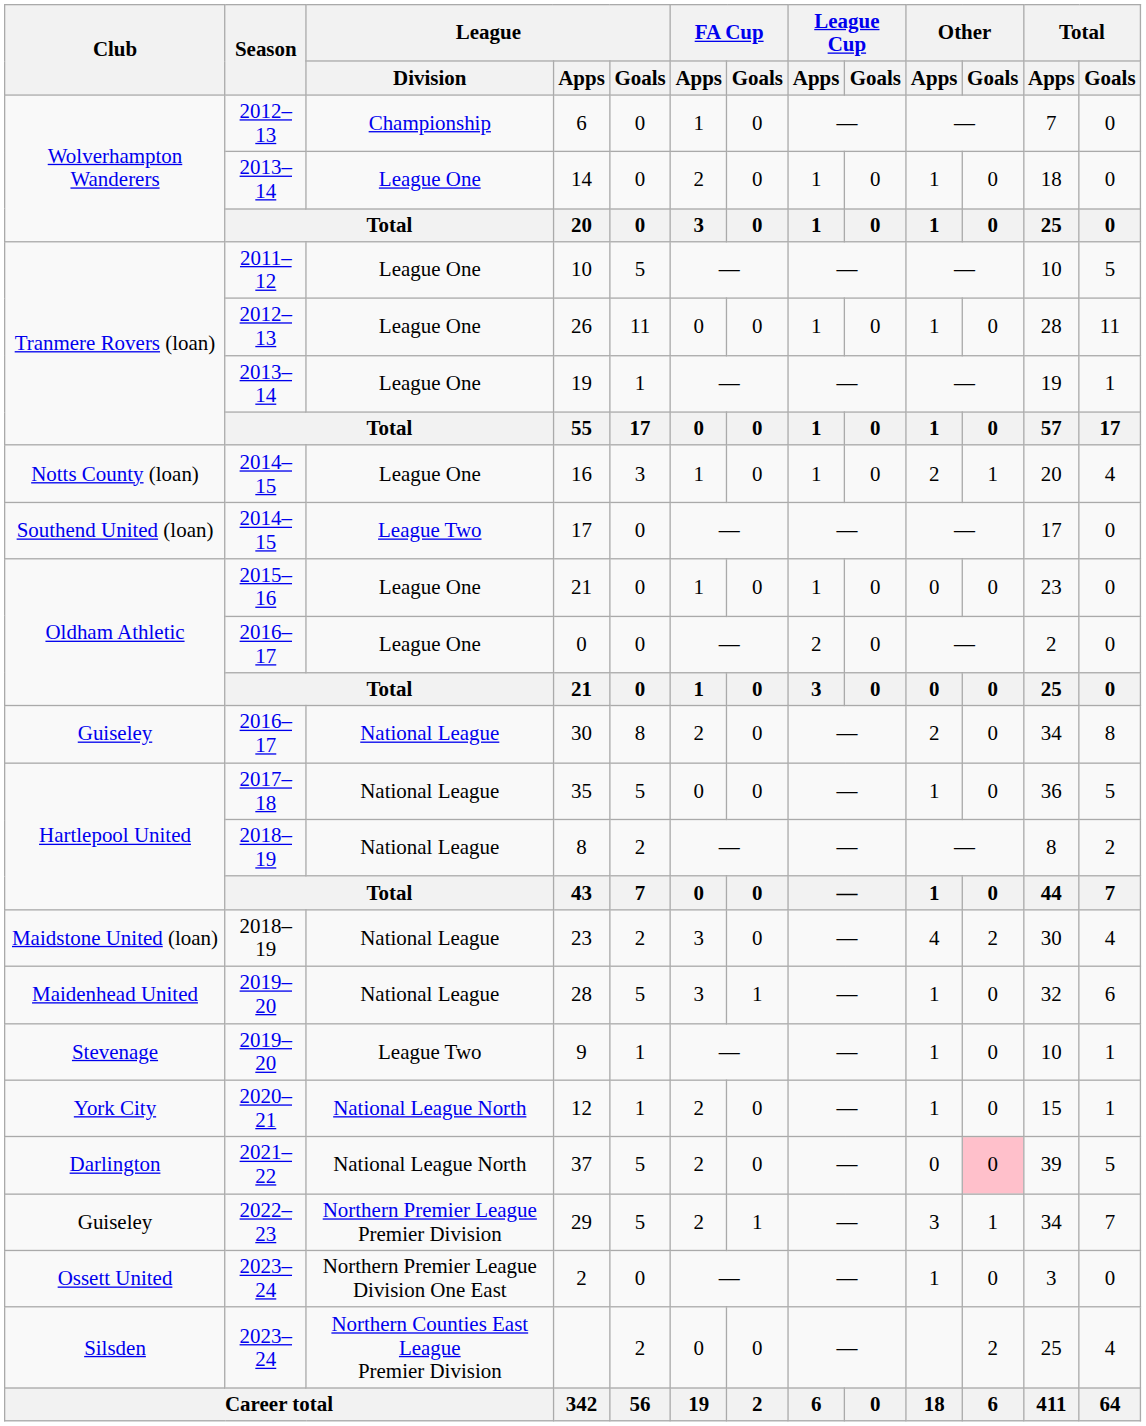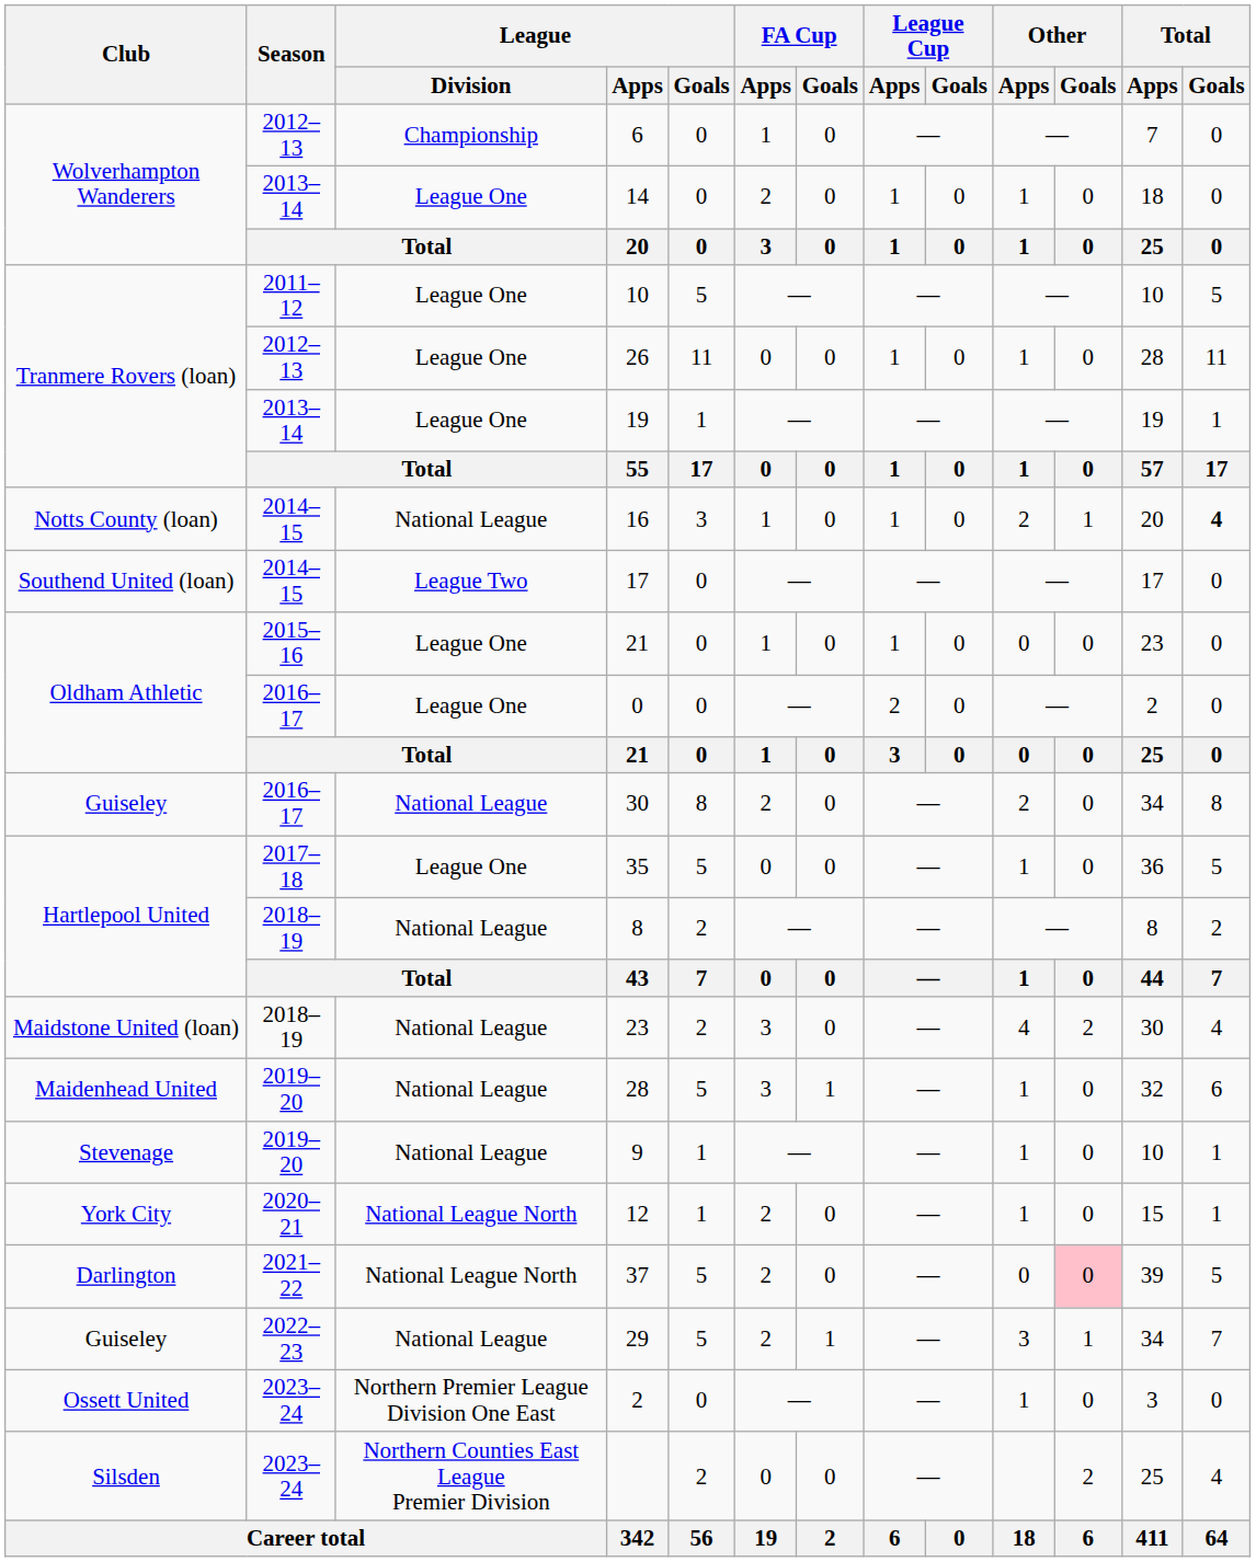16 | League / Division: League One -> National League
16 | Total / Goals: normal -> bold
35 | League / Division: National League -> League One
9 | League / Division: League Two -> National League
29 | League / Division: Northern Premier League Premier Division -> National League
